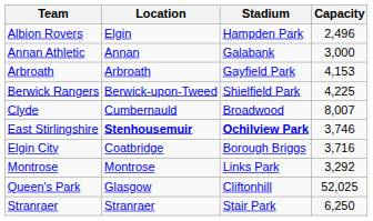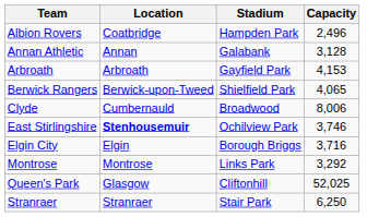Albion Rovers | Location: Elgin -> Coatbridge
Annan Athletic | Capacity: 3,000 -> 3,128
Berwick Rangers | Capacity: 4,225 -> 4,065
Clyde | Capacity: 8,007 -> 8,006
East Stirlingshire | Stadium: bold -> normal
Elgin City | Location: Coatbridge -> Elgin
